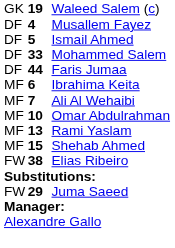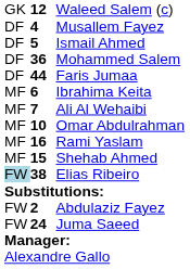Waleed Salem (c) | column 2: 19 -> 12
Mohammed Salem | column 2: 33 -> 36
Rami Yaslam | column 2: 13 -> 16
Elias Ribeiro | column 1: no background -> lightblue background
+ row: FW | 2 | Abdulaziz Fayez
Juma Saeed | column 2: 29 -> 24
